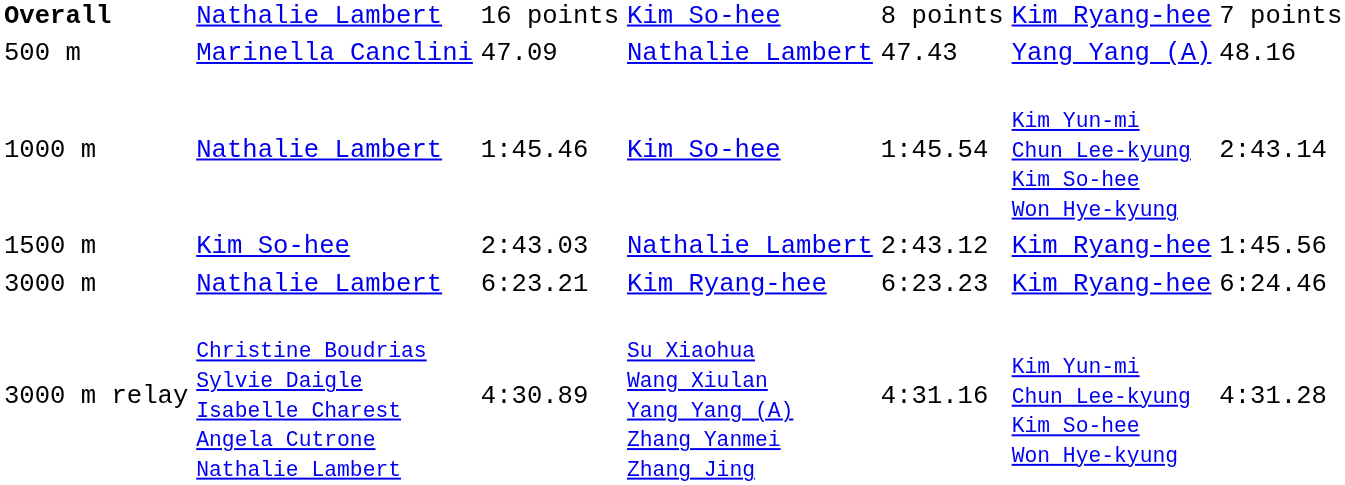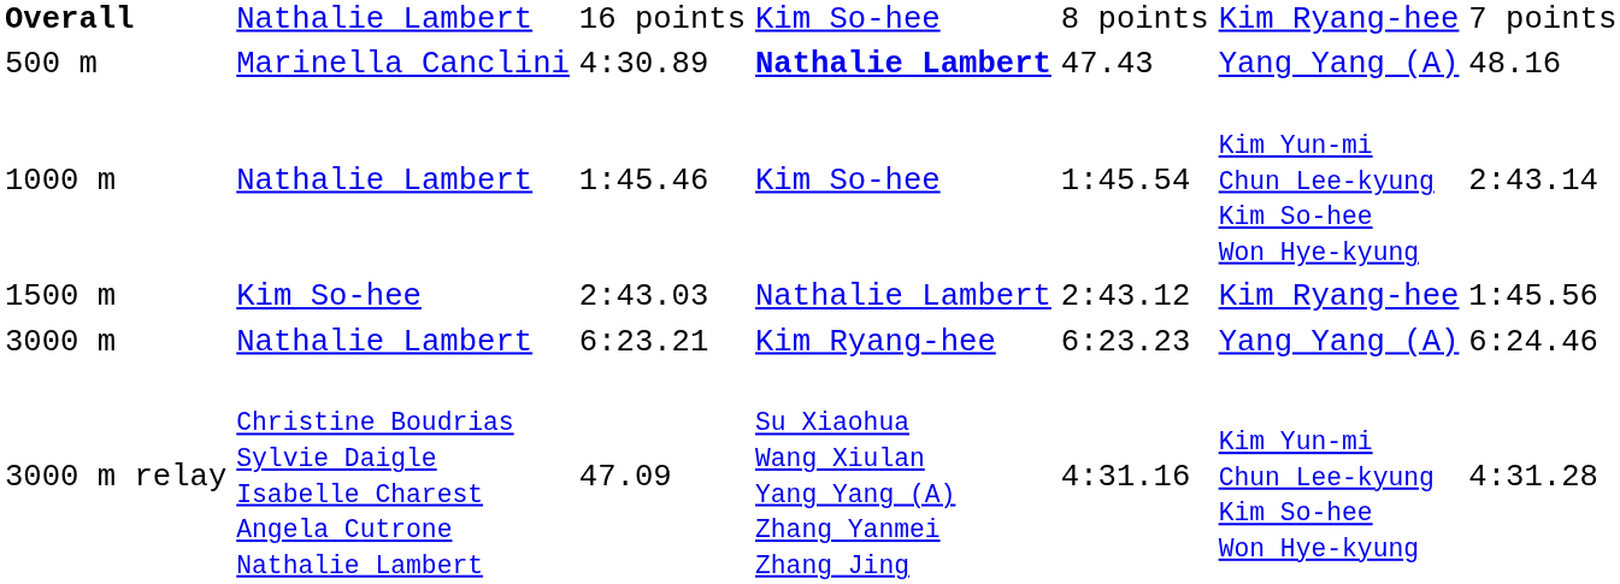500 m | column 3: 47.09 -> 4:30.89
500 m | column 4: normal -> bold
3000 m | column 6: Kim Ryang-hee -> Yang Yang (A)
3000 m relay | column 3: 4:30.89 -> 47.09
